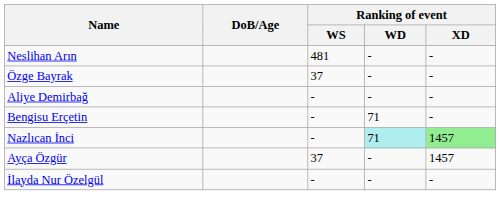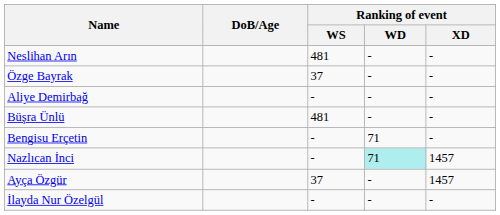+ row: Büşra Ünlü | 481 | - | -
Nazlıcan İnci | Ranking of event / XD: lightgreen background -> no background
